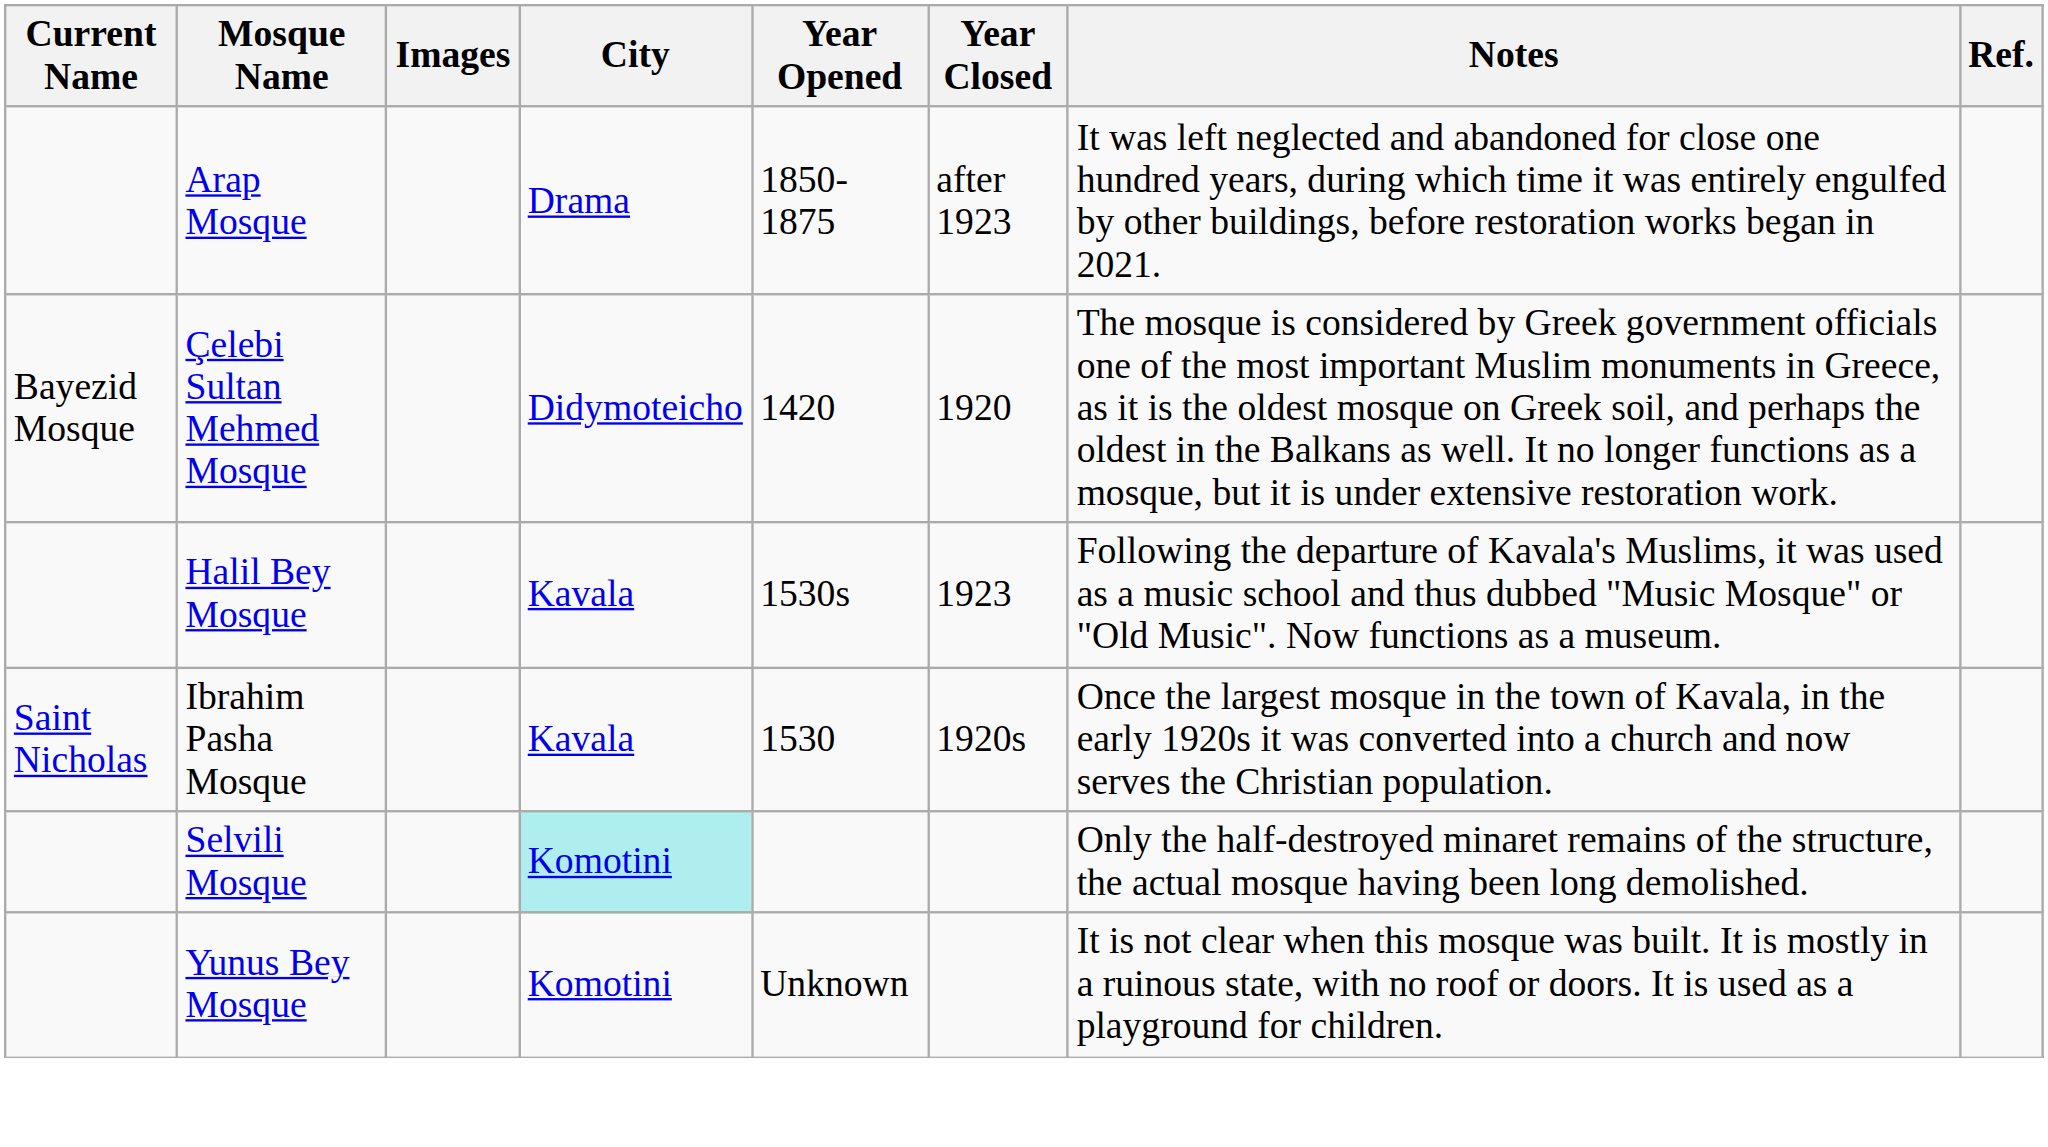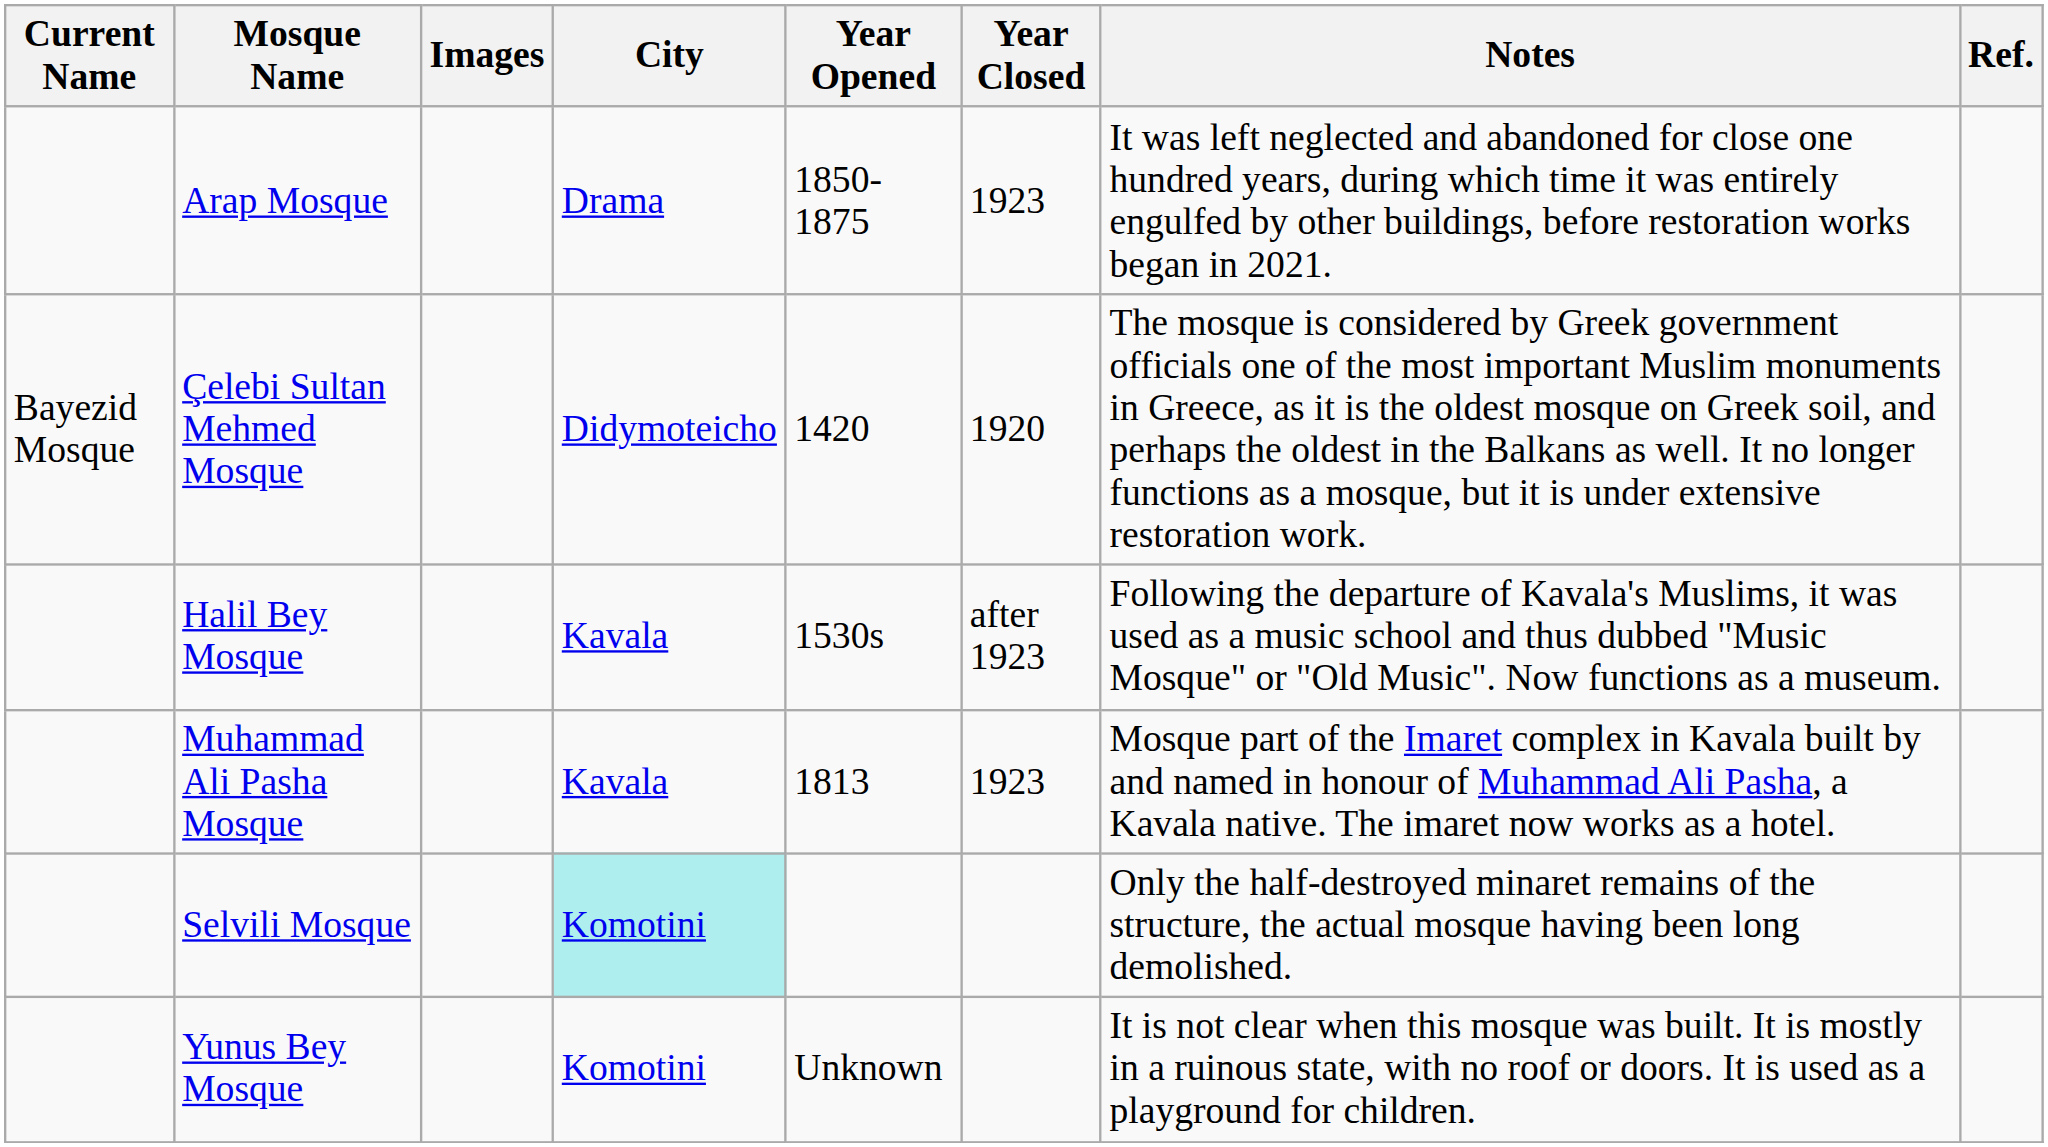Arap Mosque | Year Closed: after 1923 -> 1923
Halil Bey Mosque | Year Closed: 1923 -> after 1923
- row: Saint Nicholas | Ibrahim Pasha Mosque | Kavala | 1530 | 1920s | Once the largest mosque in the town of Kavala, in the early 1920s it was converted into a church and now serves the Christian population.
+ row: Muhammad Ali Pasha Mosque | Kavala | 1813 | 1923 | Mosque part of the Imaret complex in Kavala built by and named in honour of Muhammad Ali Pasha, a Kavala native. The imaret now works as a hotel.
